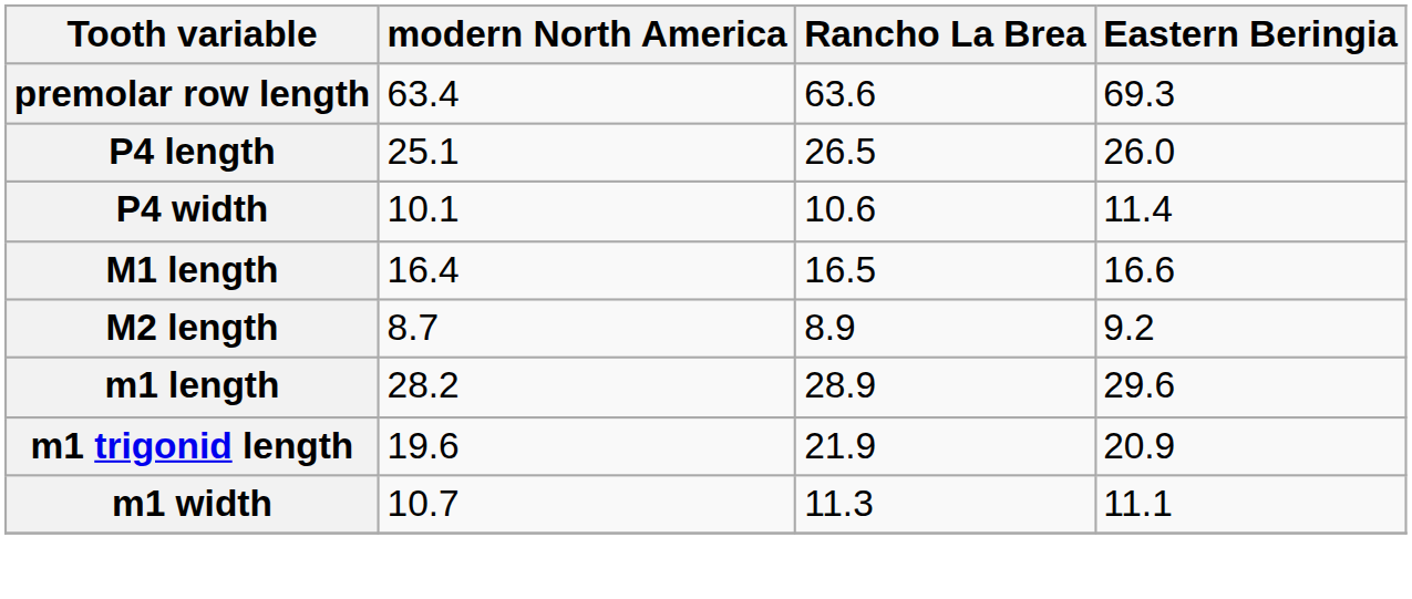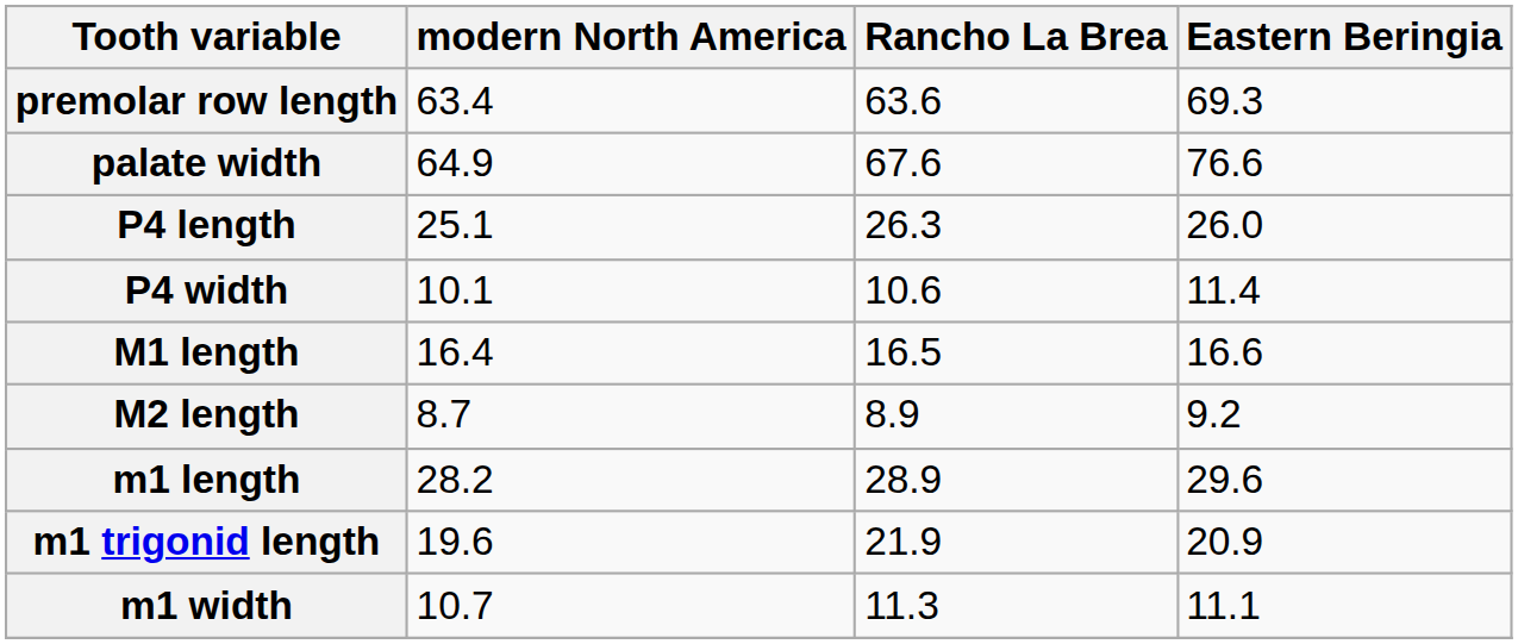+ row: palate width | 64.9 | 67.6 | 76.6
P4 length | Rancho La Brea: 26.5 -> 26.3
